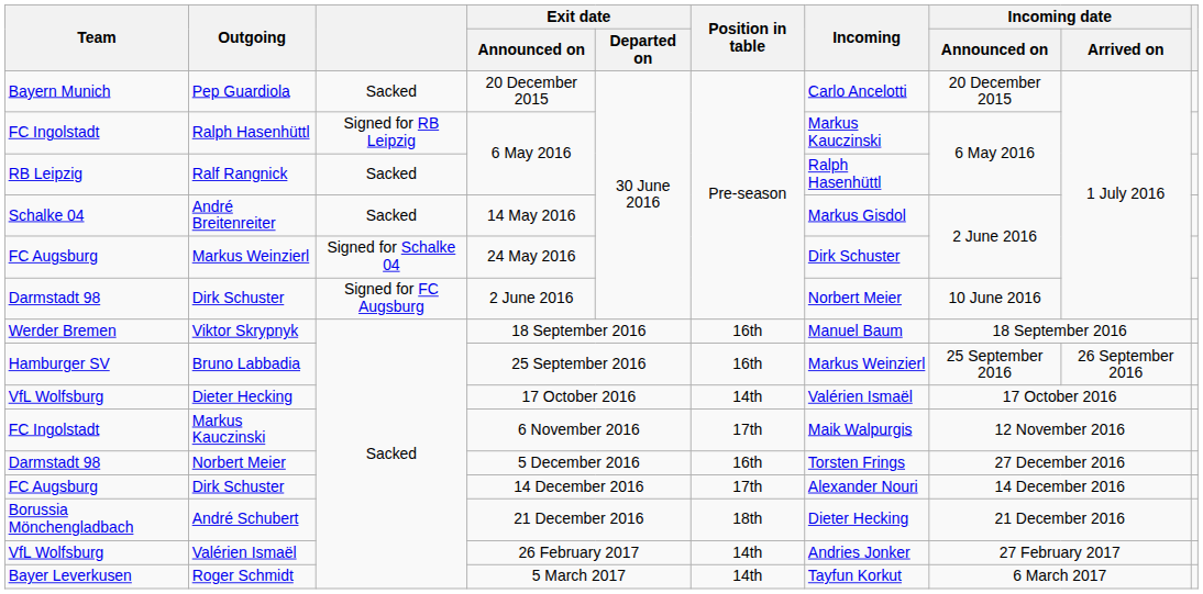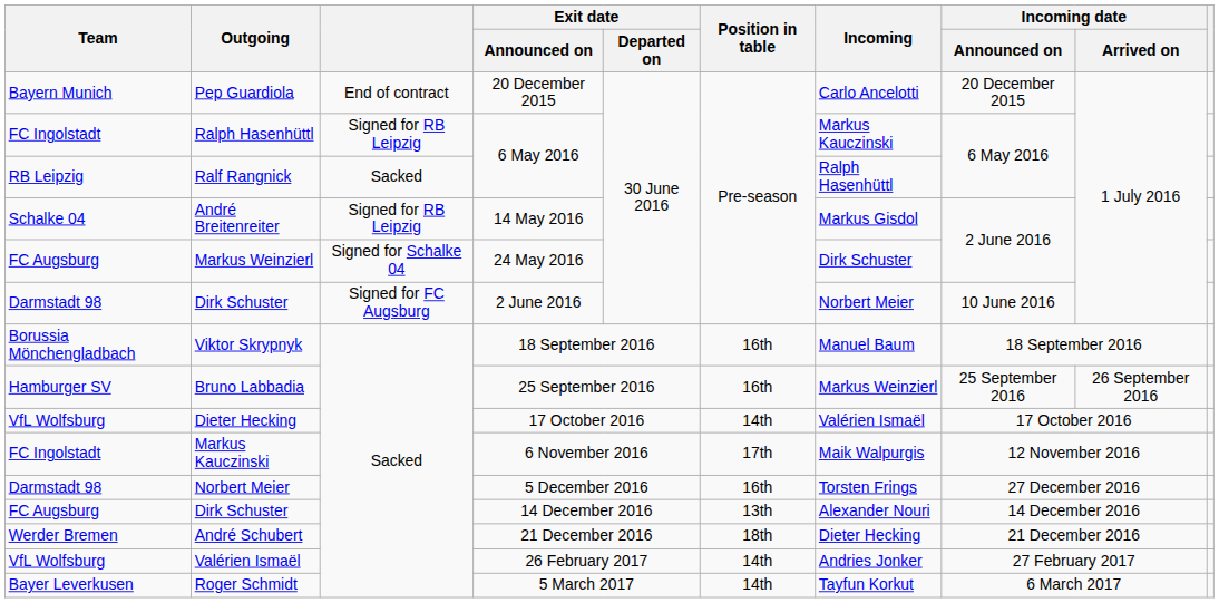Pep Guardiola | column 3: Sacked -> End of contract
André Breitenreiter | column 3: Sacked -> Signed for RB Leipzig
Viktor Skrypnyk | Team: Werder Bremen -> Borussia Mönchengladbach
Dirk Schuster / 14 December 2016 | Position in table: 17th -> 13th
André Schubert | Team: Borussia Mönchengladbach -> Werder Bremen
